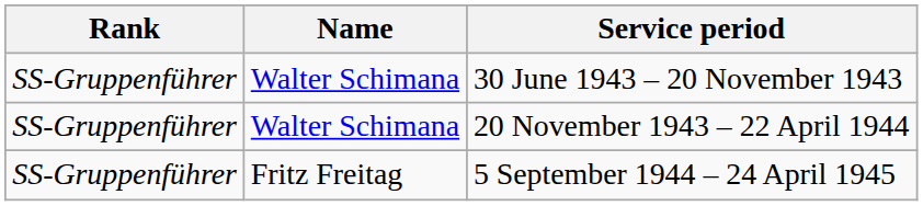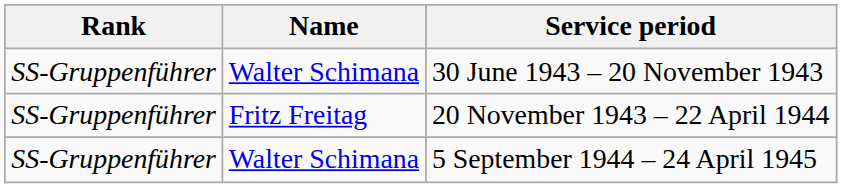20 November 1943 – 22 April 1944 | Name: Walter Schimana -> Fritz Freitag
5 September 1944 – 24 April 1945 | Name: Fritz Freitag -> Walter Schimana
